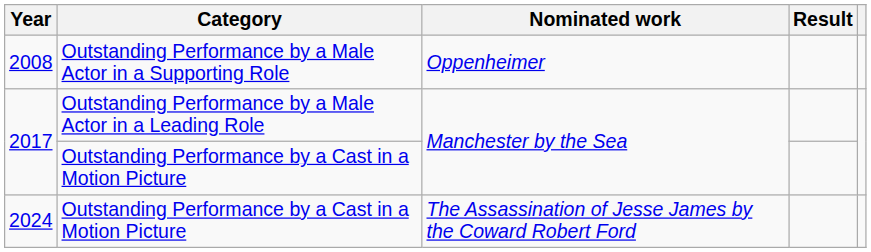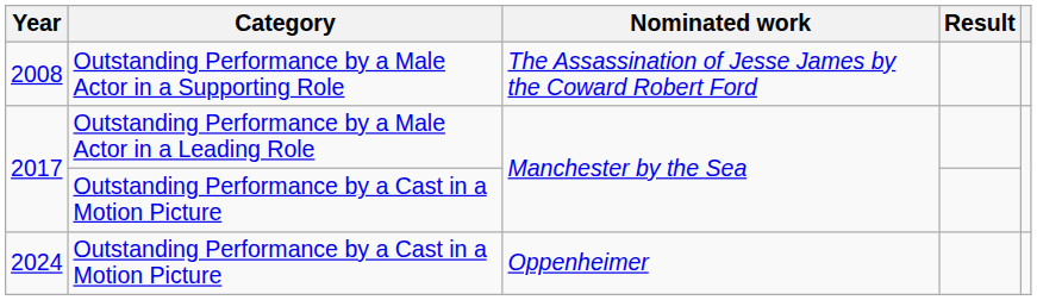2008 | Nominated work: Oppenheimer -> The Assassination of Jesse James by the Coward Robert Ford
2024 | Nominated work: The Assassination of Jesse James by the Coward Robert Ford -> Oppenheimer
